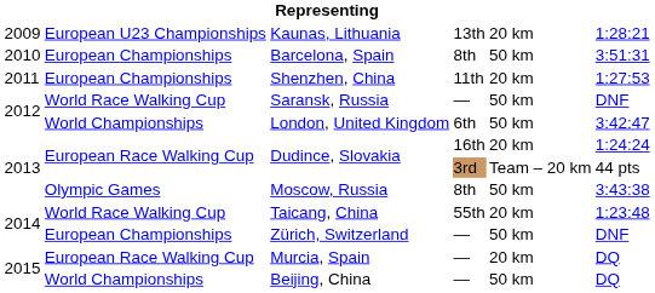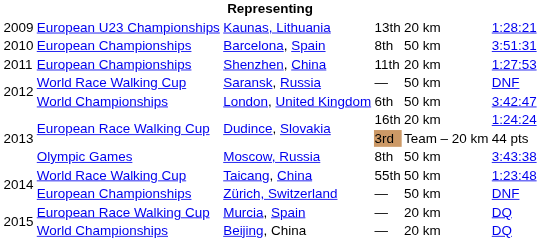Taicang, China | column 5: 20 km -> 50 km
Beijing, China | column 5: 50 km -> 20 km
